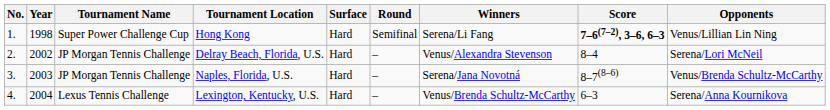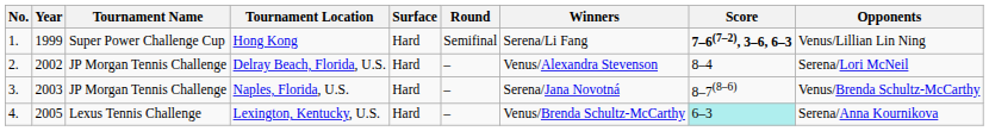Hong Kong | Year: 1998 -> 1999
Lexington, Kentucky, U.S. | Year: 2004 -> 2005
Lexington, Kentucky, U.S. | Score: no background -> paleturquoise background
